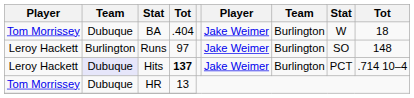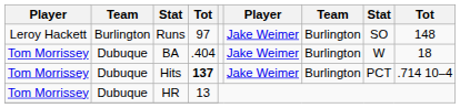rows swapped: BA <-> Runs
Hits | column 1: Leroy Hackett -> Tom Morrissey
Hits | column 2: lavender background -> no background
